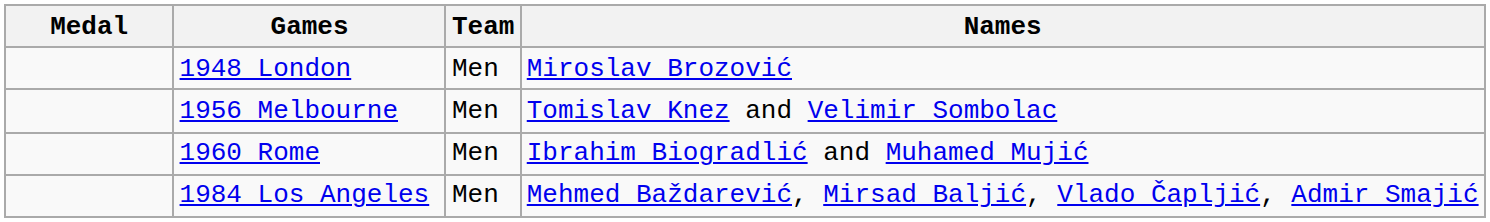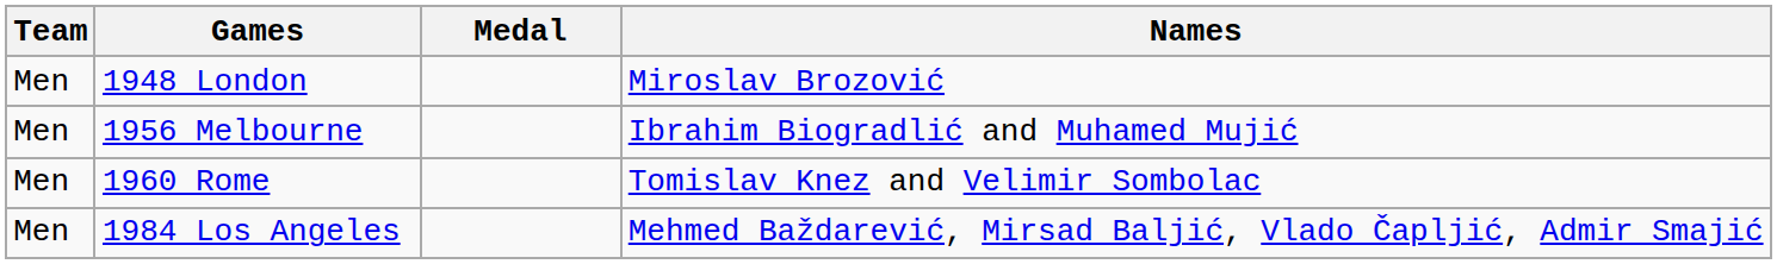columns swapped: Medal <-> Team
1956 Melbourne | Names: Tomislav Knez and Velimir Sombolac -> Ibrahim Biogradlić and Muhamed Mujić
1960 Rome | Names: Ibrahim Biogradlić and Muhamed Mujić -> Tomislav Knez and Velimir Sombolac
